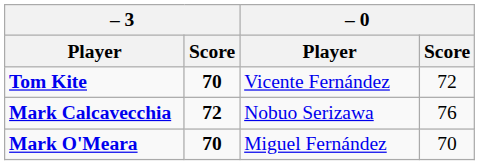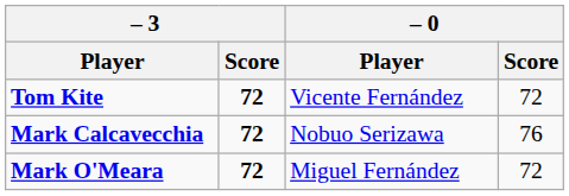Tom Kite | – 3 / Score: 70 -> 72
Mark O'Meara | – 3 / Score: 70 -> 72
Mark O'Meara | – 0 / Score: 70 -> 72
